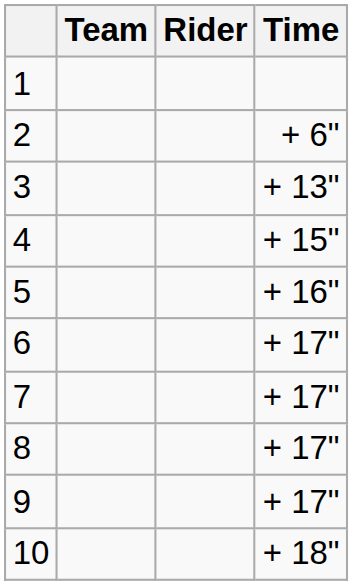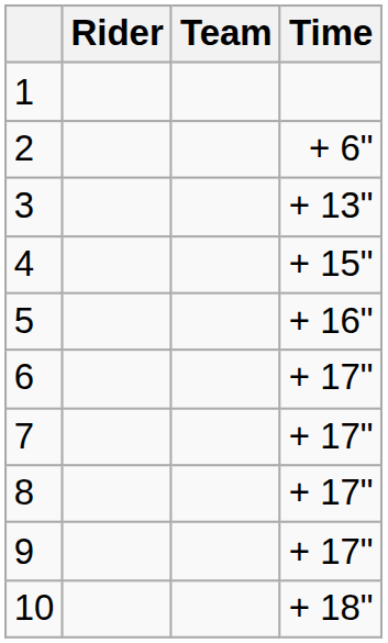columns swapped: Rider <-> Team
